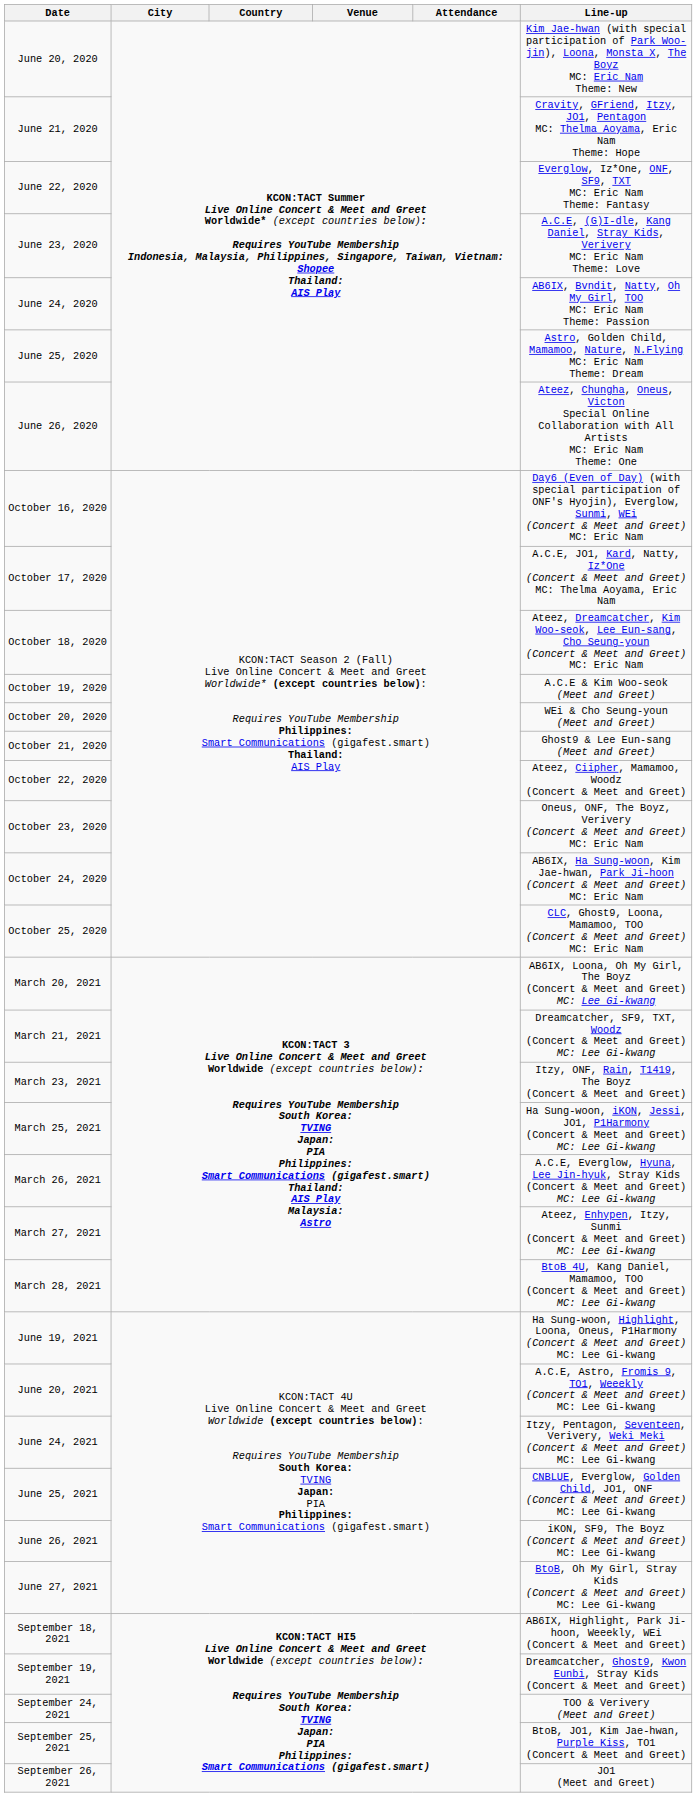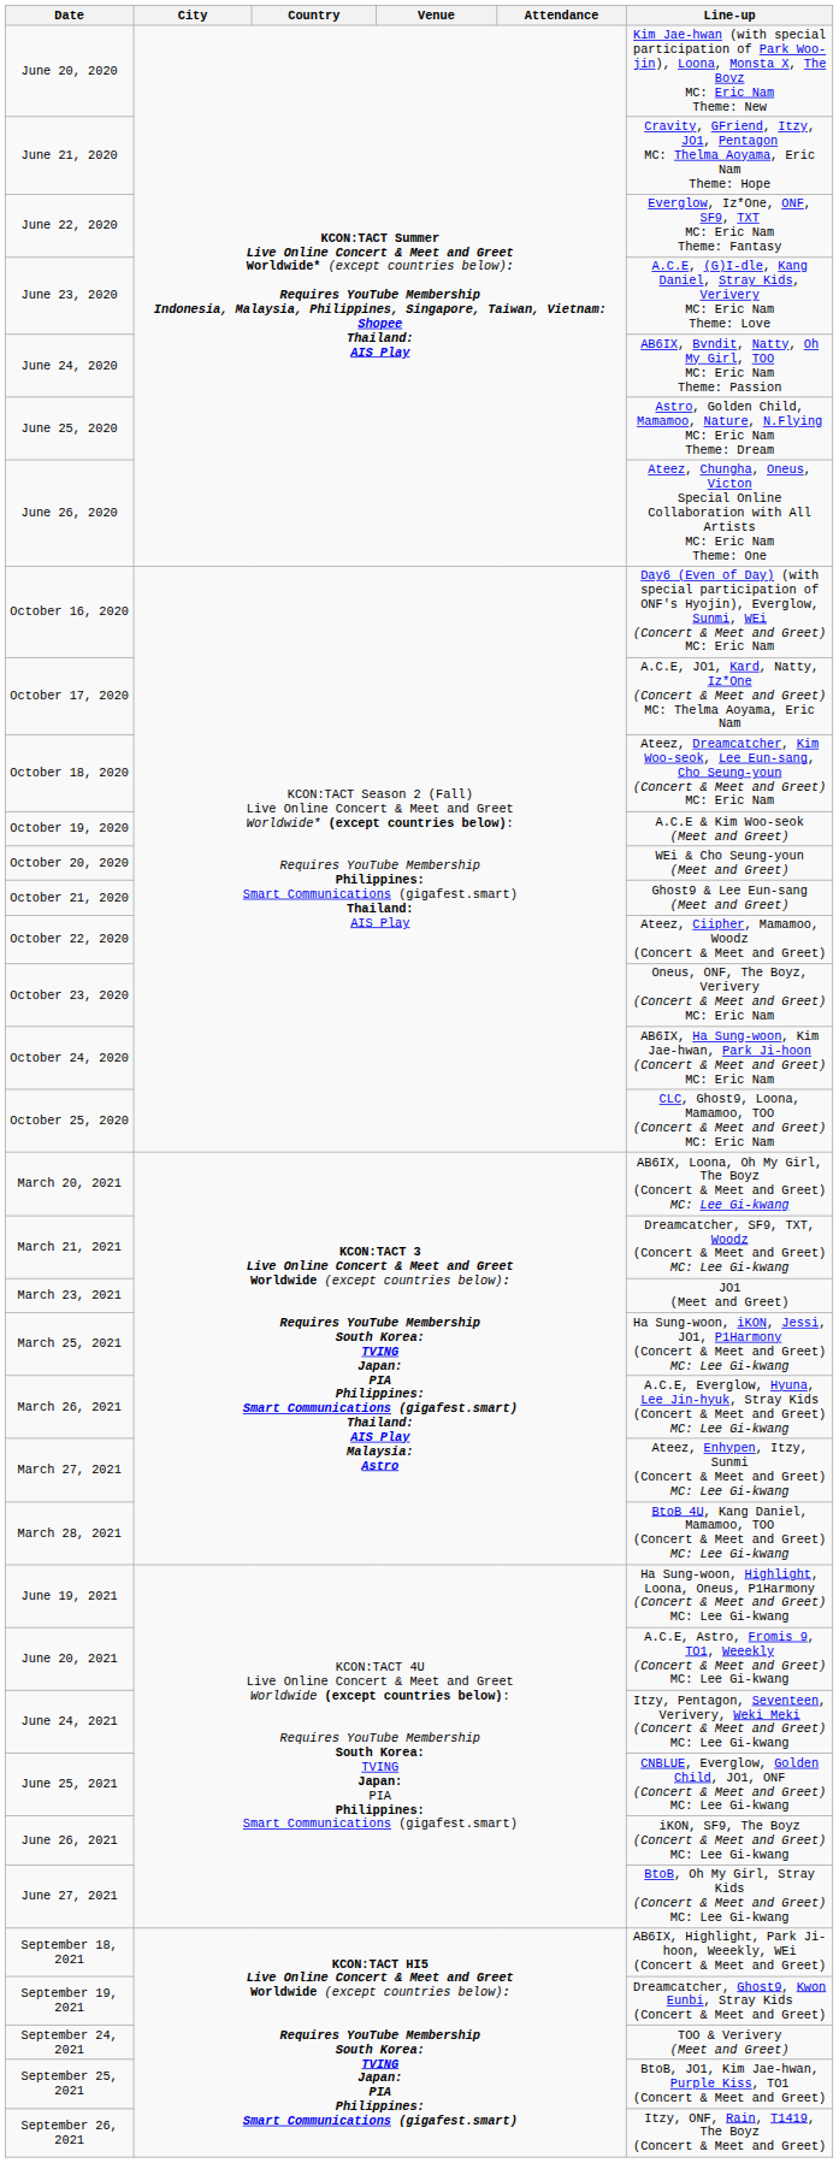March 23, 2021 | Line-up: Itzy, ONF, Rain, T1419, The Boyz (Concert & Meet and Greet) -> JO1 (Meet and Greet)
September 26, 2021 | Line-up: JO1 (Meet and Greet) -> Itzy, ONF, Rain, T1419, The Boyz (Concert & Meet and Greet)
